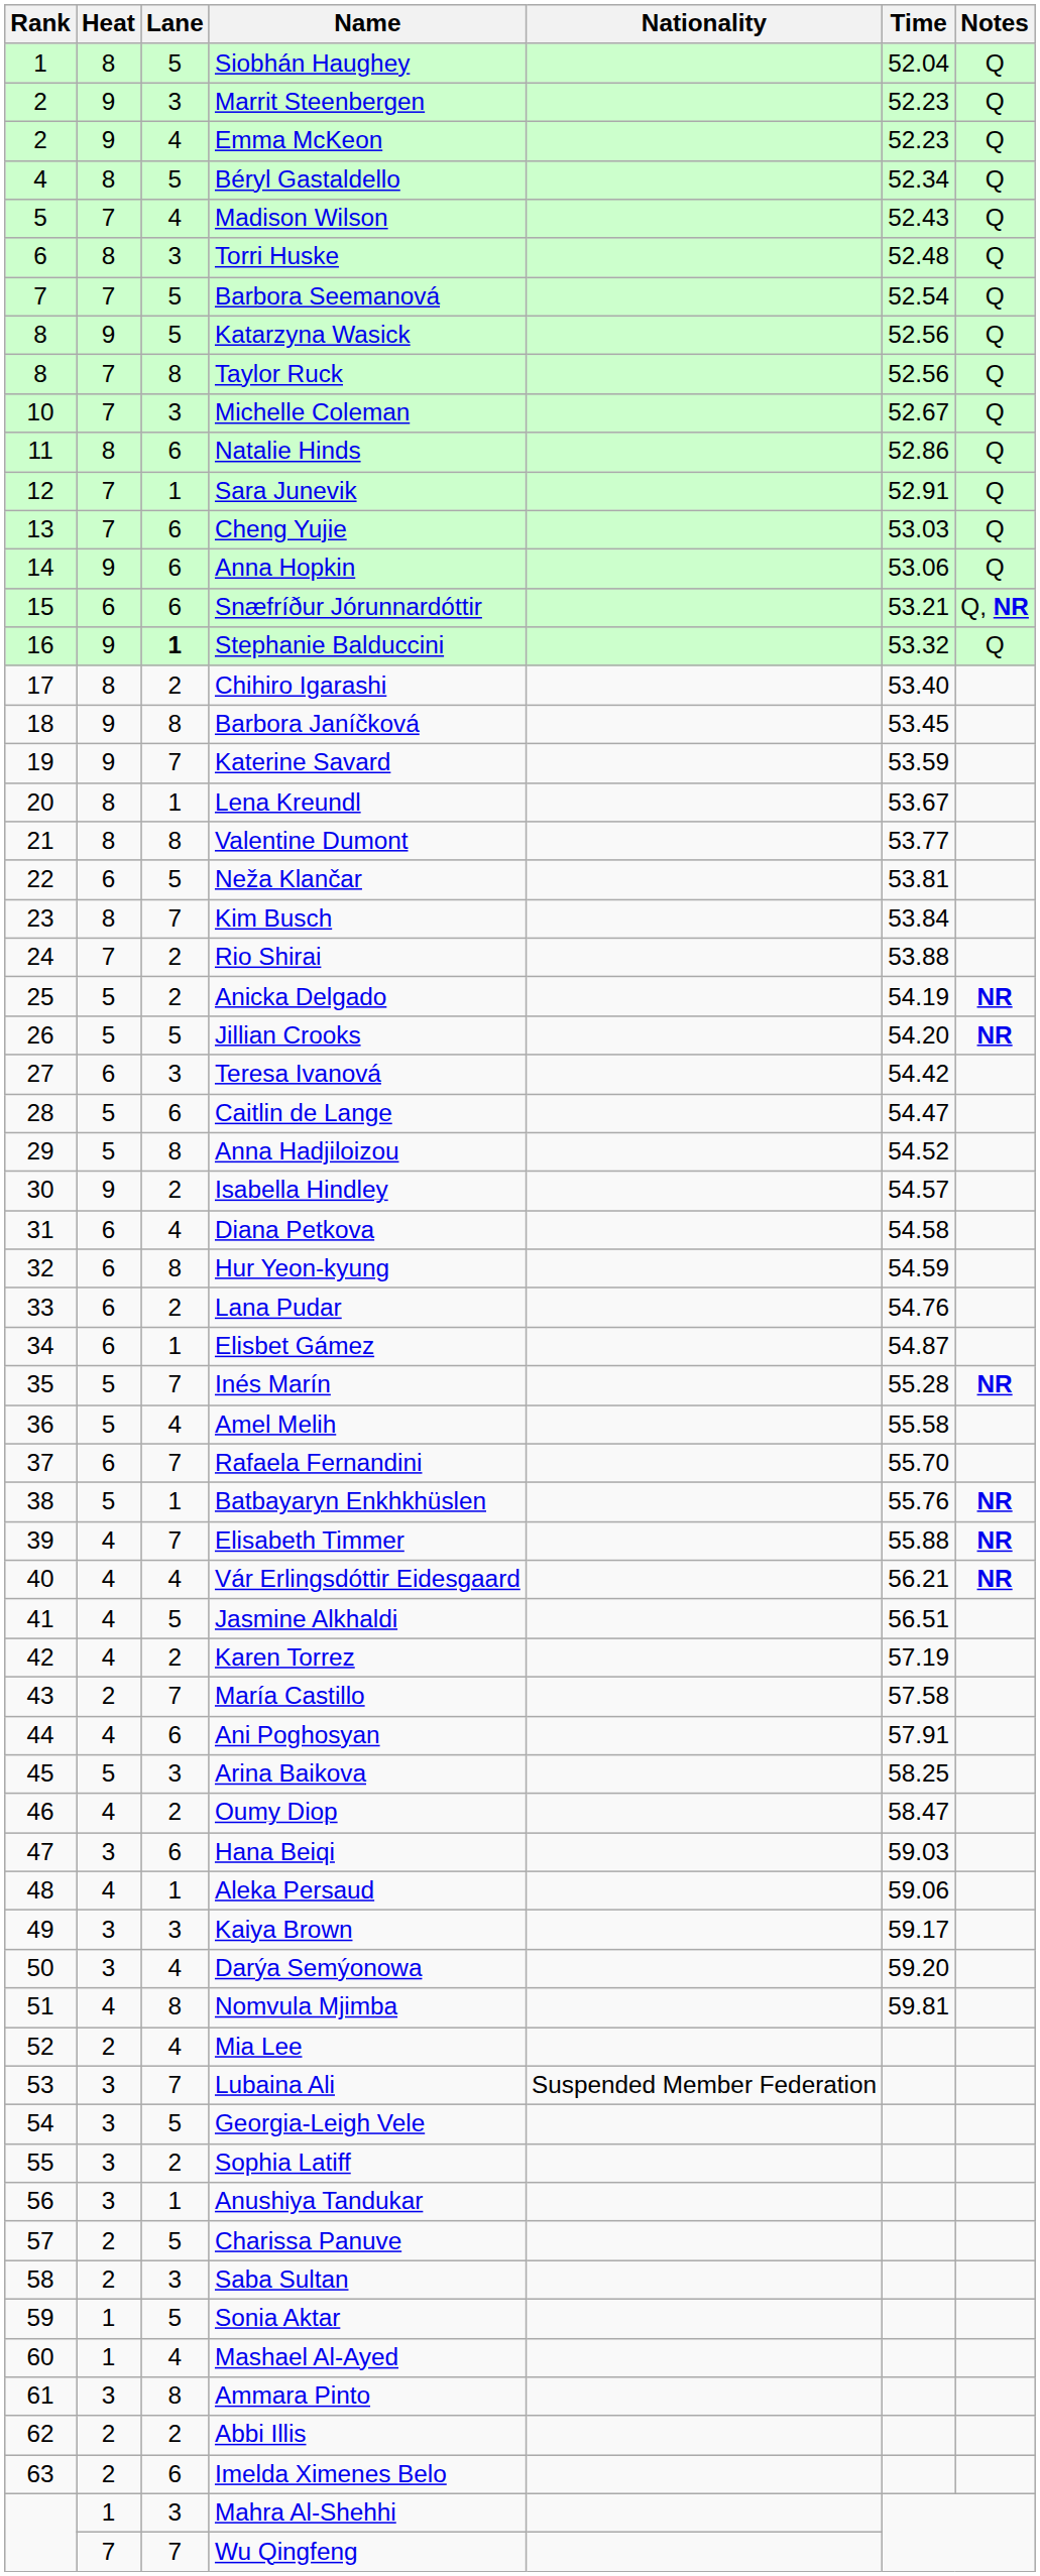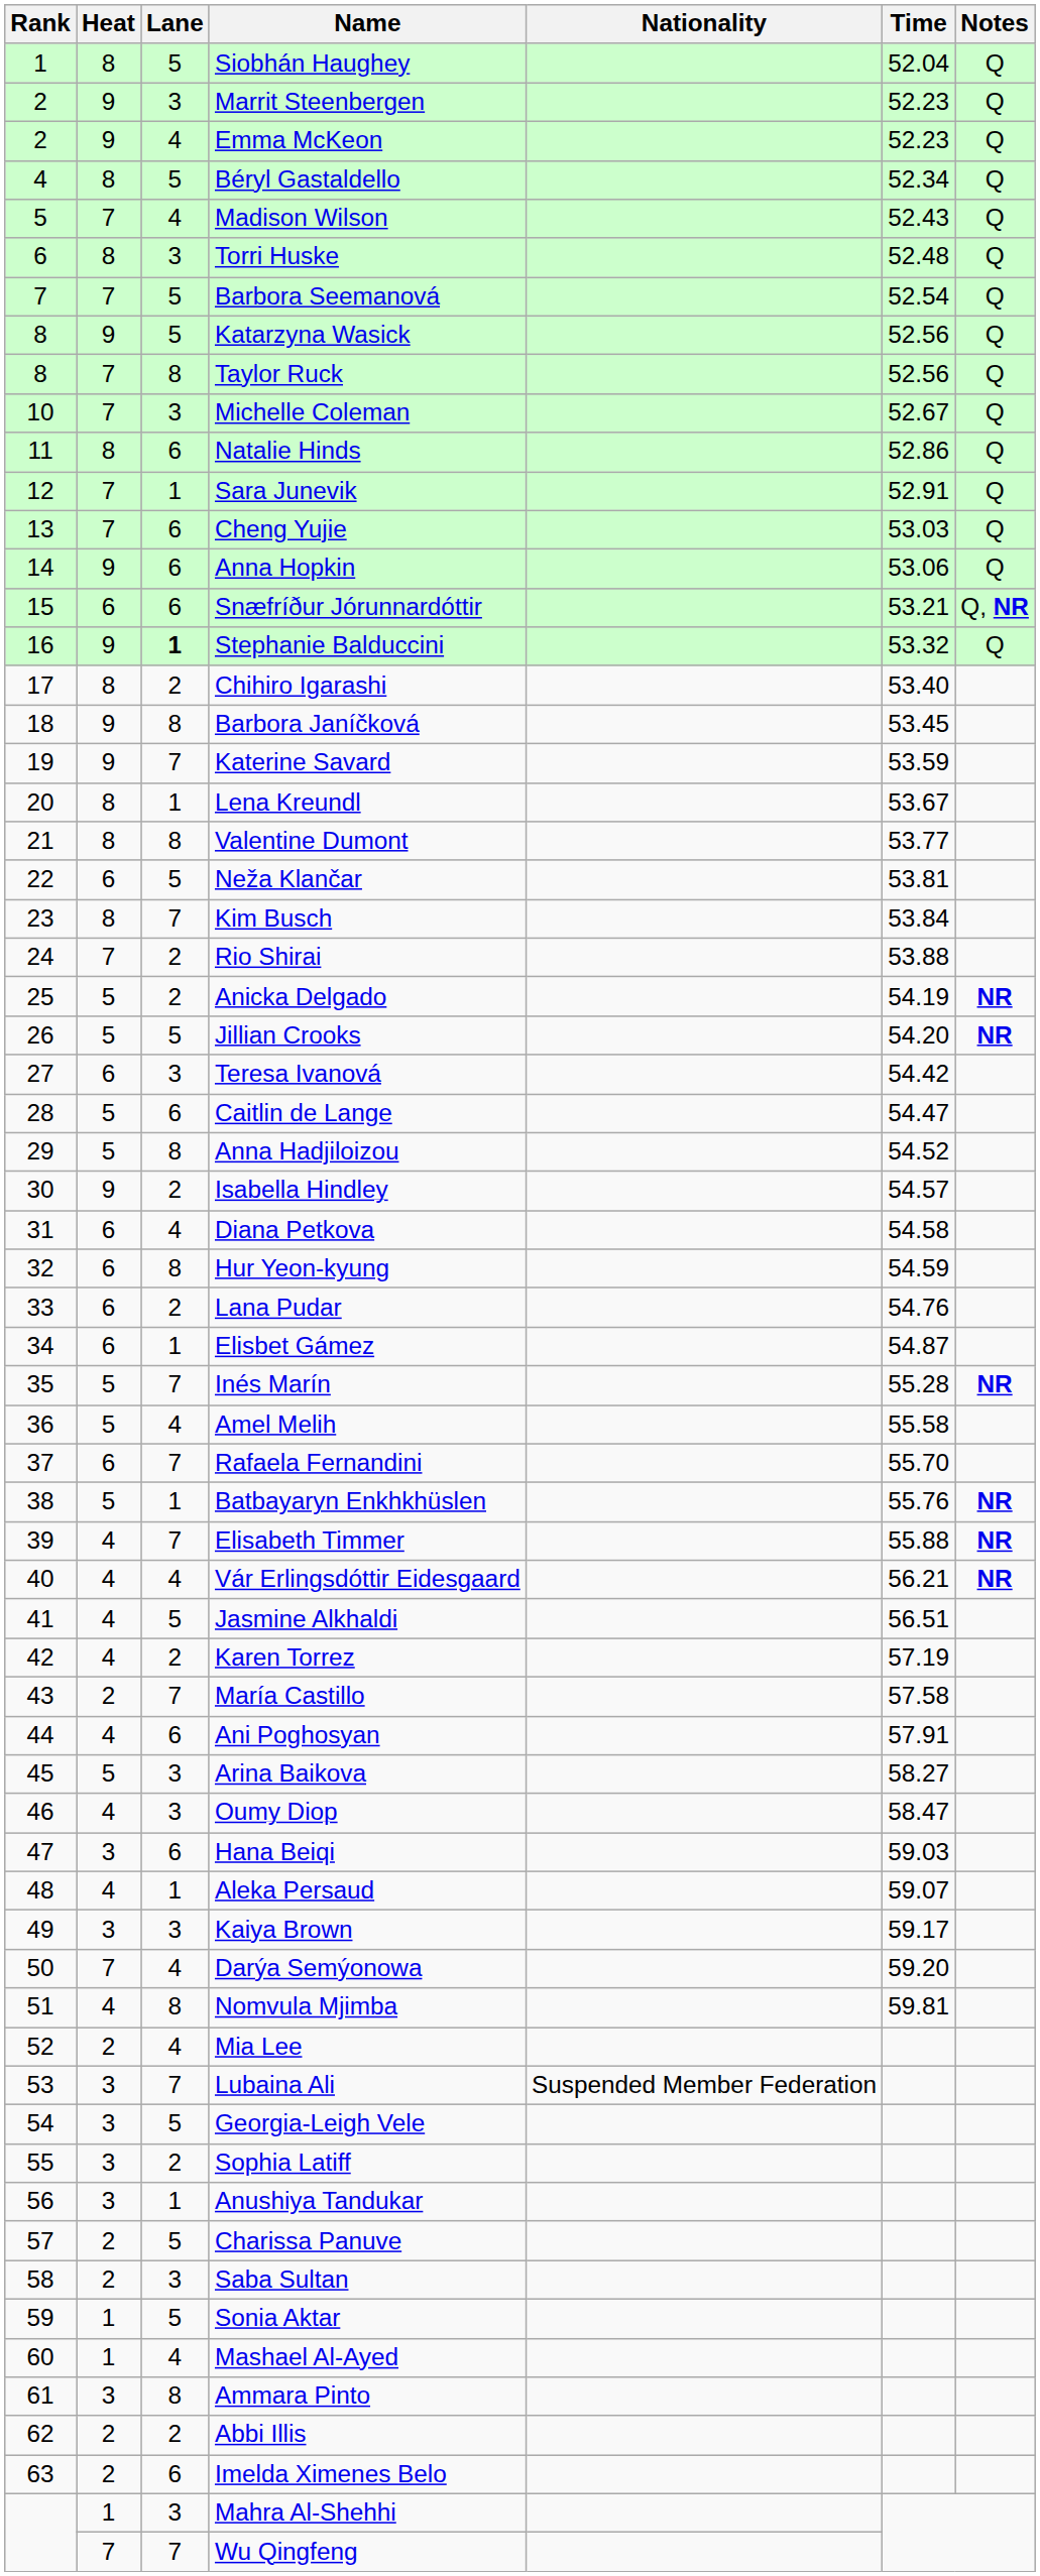Arina Baikova | Time: 58.25 -> 58.27
Oumy Diop | Lane: 2 -> 3
Aleka Persaud | Time: 59.06 -> 59.07
Darýa Semýonowa | Heat: 3 -> 7
